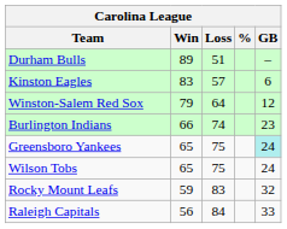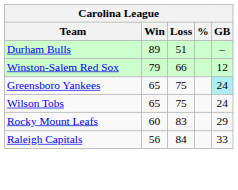- row: Kinston Eagles | 83 | 57 | 6
Winston-Salem Red Sox | Loss: 64 -> 66
- row: Burlington Indians | 66 | 74 | 23
Rocky Mount Leafs | Win: 59 -> 60
Rocky Mount Leafs | GB: 32 -> 29
